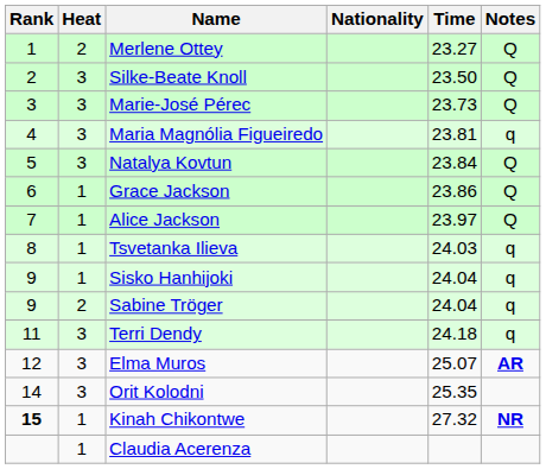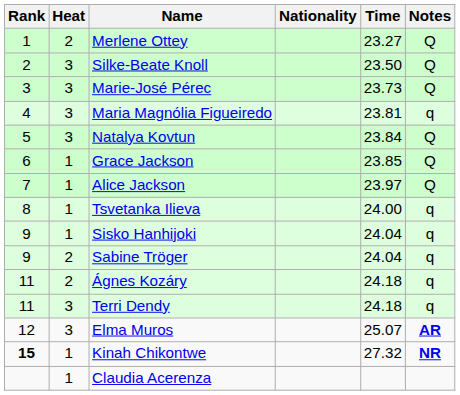Grace Jackson | Time: 23.86 -> 23.85
Tsvetanka Ilieva | Time: 24.03 -> 24.00
+ row: 11 | 2 | Ágnes Kozáry | 24.18 | q
- row: 14 | 3 | Orit Kolodni | 25.35
